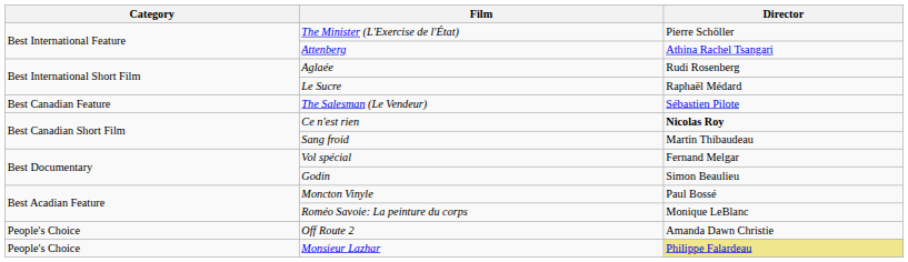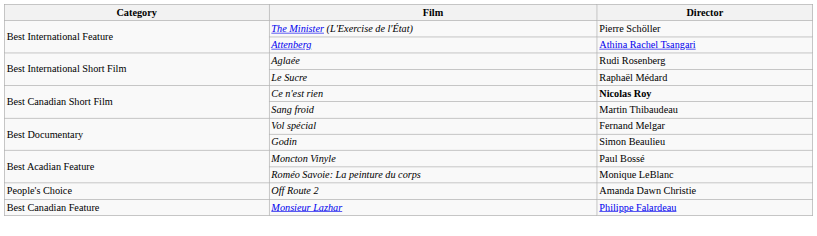- row: Best Canadian Feature | The Salesman (Le Vendeur) | Sébastien Pilote
Monsieur Lazhar | Category: People's Choice -> Best Canadian Feature
Monsieur Lazhar | Director: khaki background -> no background
